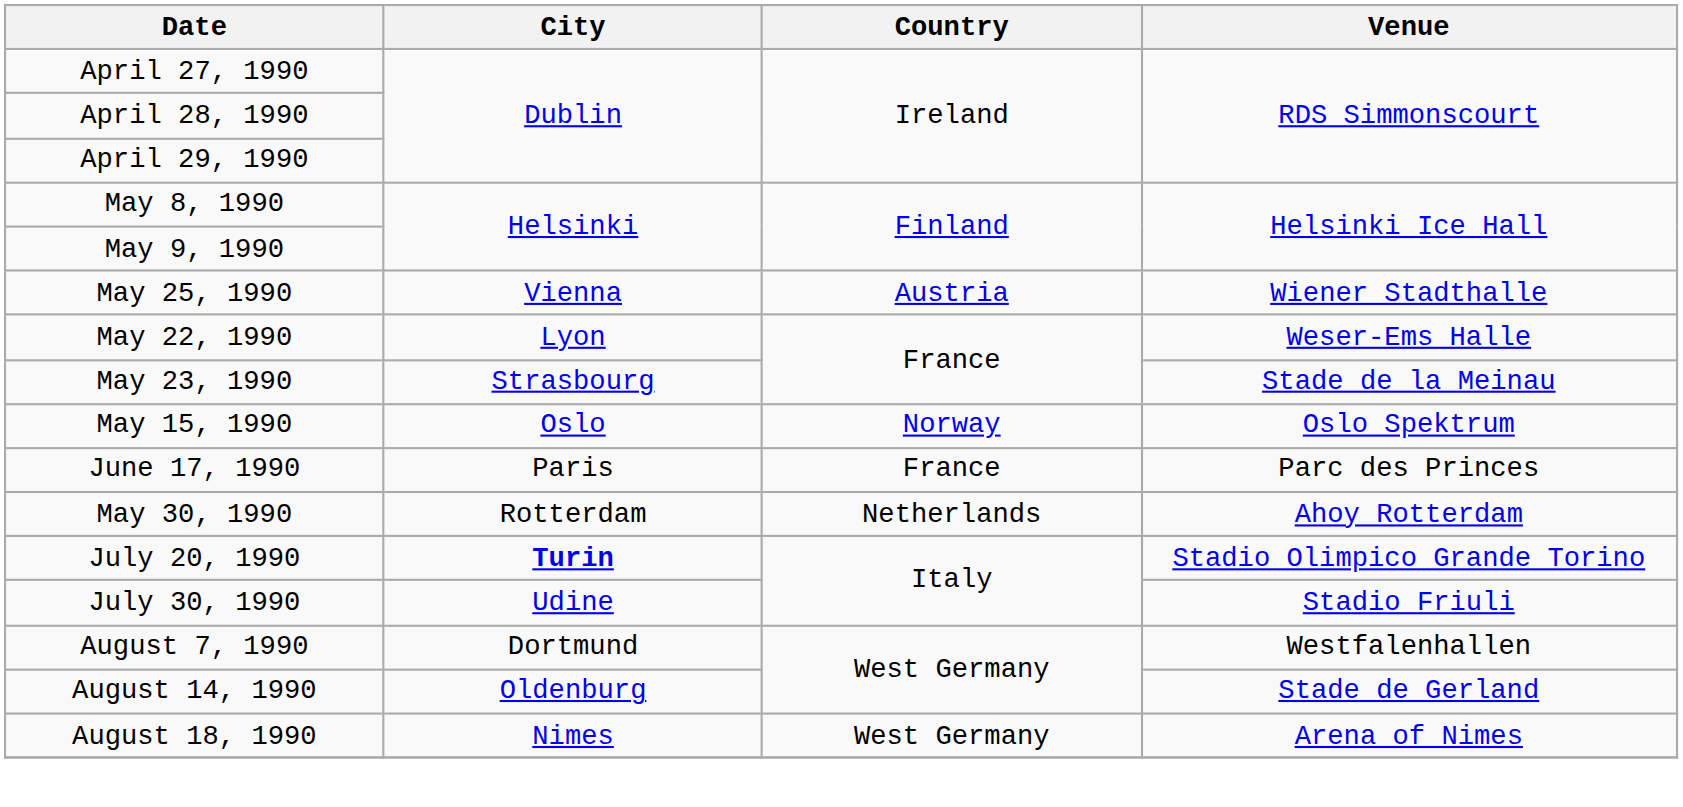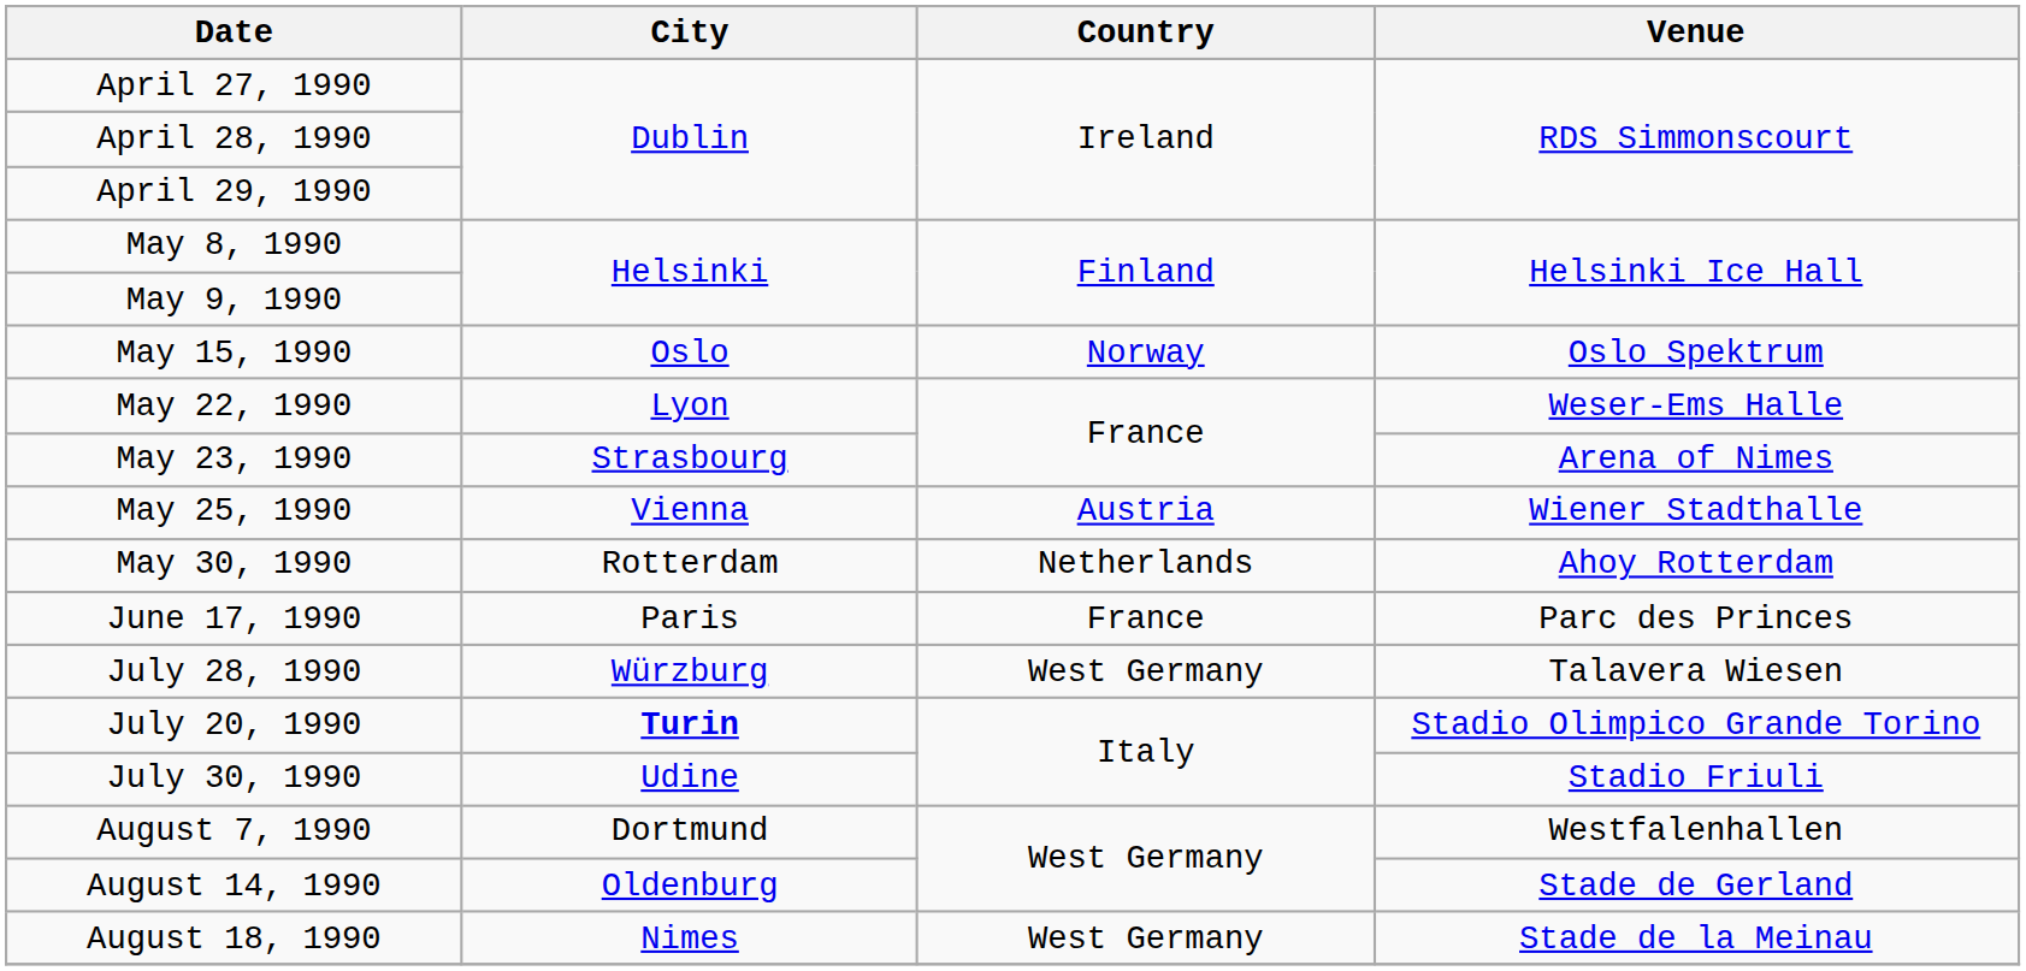rows swapped: May 15, 1990 <-> May 25, 1990
May 23, 1990 | Venue: Stade de la Meinau -> Arena of Nimes
rows swapped: May 30, 1990 <-> June 17, 1990
+ row: July 28, 1990 | Würzburg | West Germany | Talavera Wiesen
August 18, 1990 | Venue: Arena of Nimes -> Stade de la Meinau
